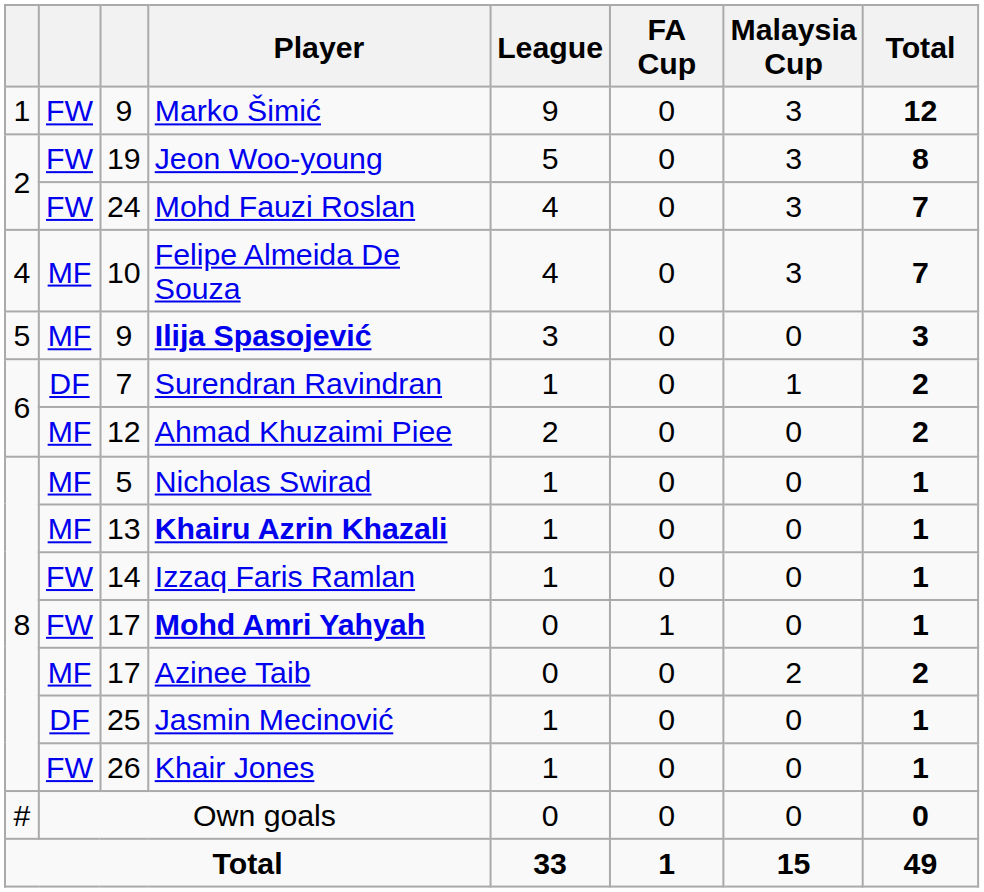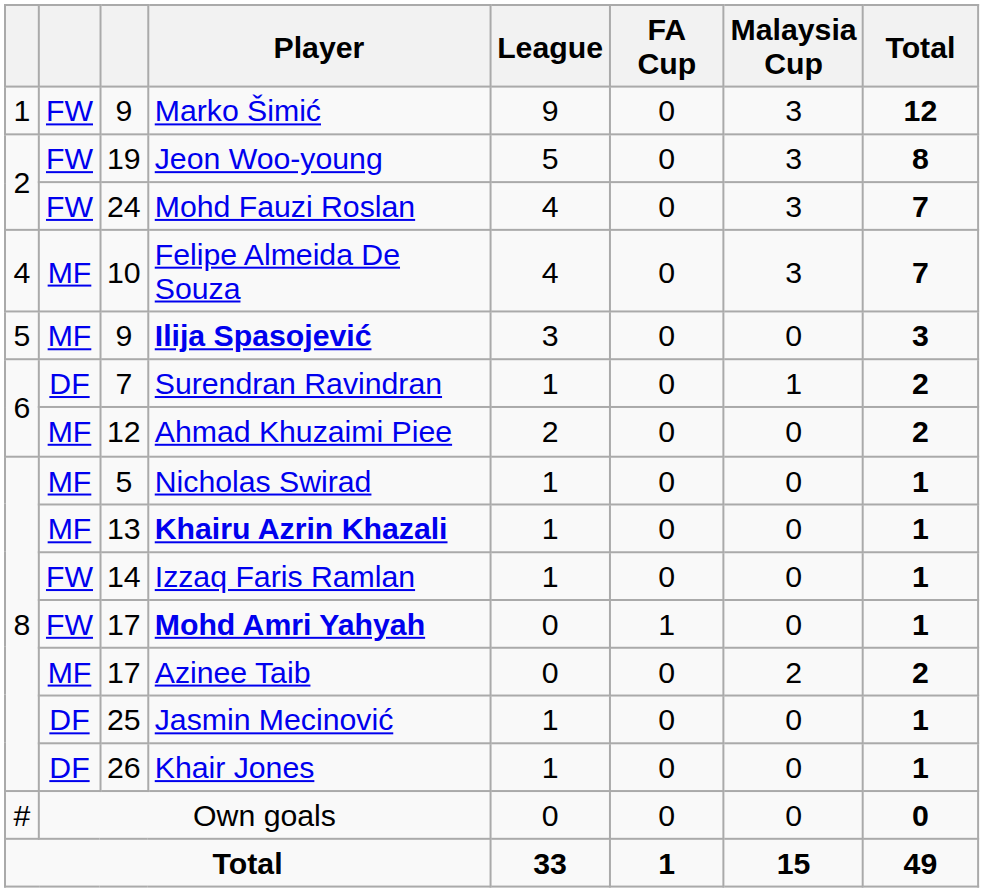Khair Jones | column 2: FW -> DF
